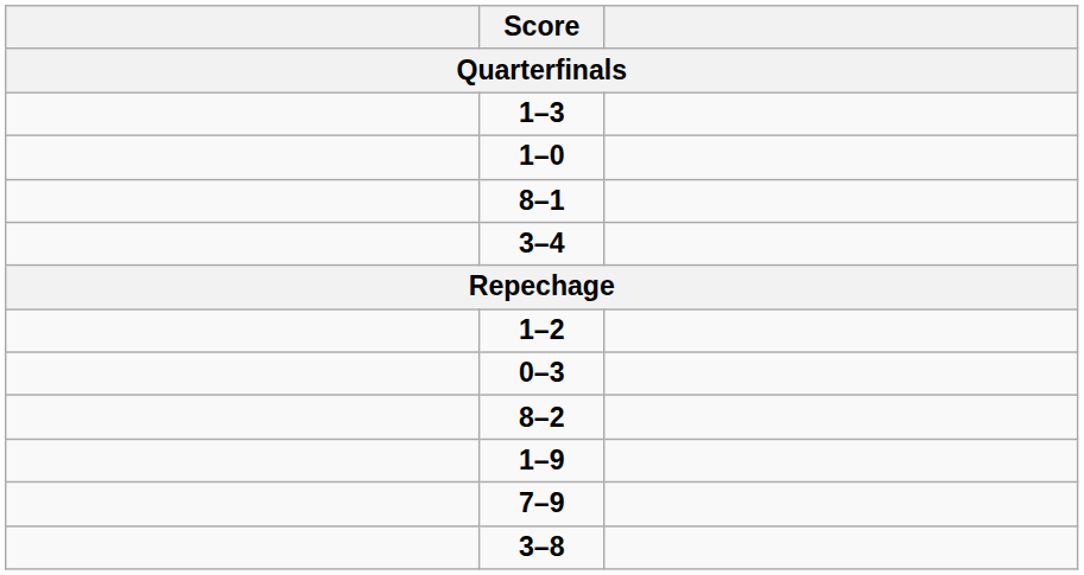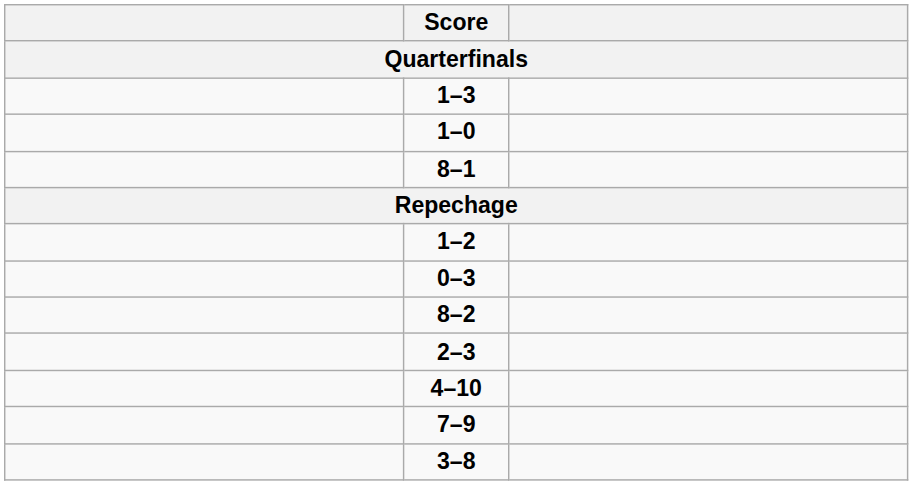- row: 3–4
+ row: 2–3
+ row: 4–10
- row: 1–9
